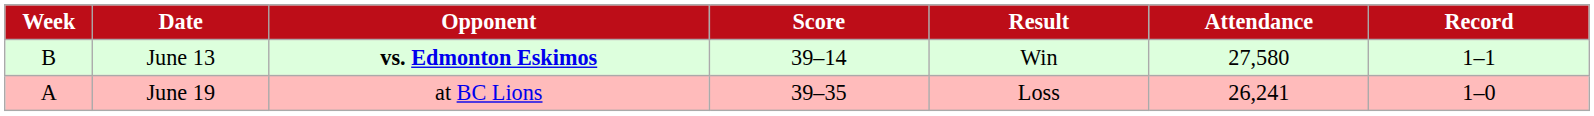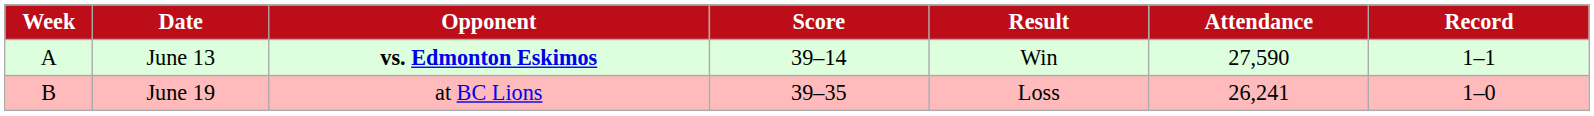June 13 | Week: B -> A
June 13 | Attendance: 27,580 -> 27,590
June 19 | Week: A -> B
